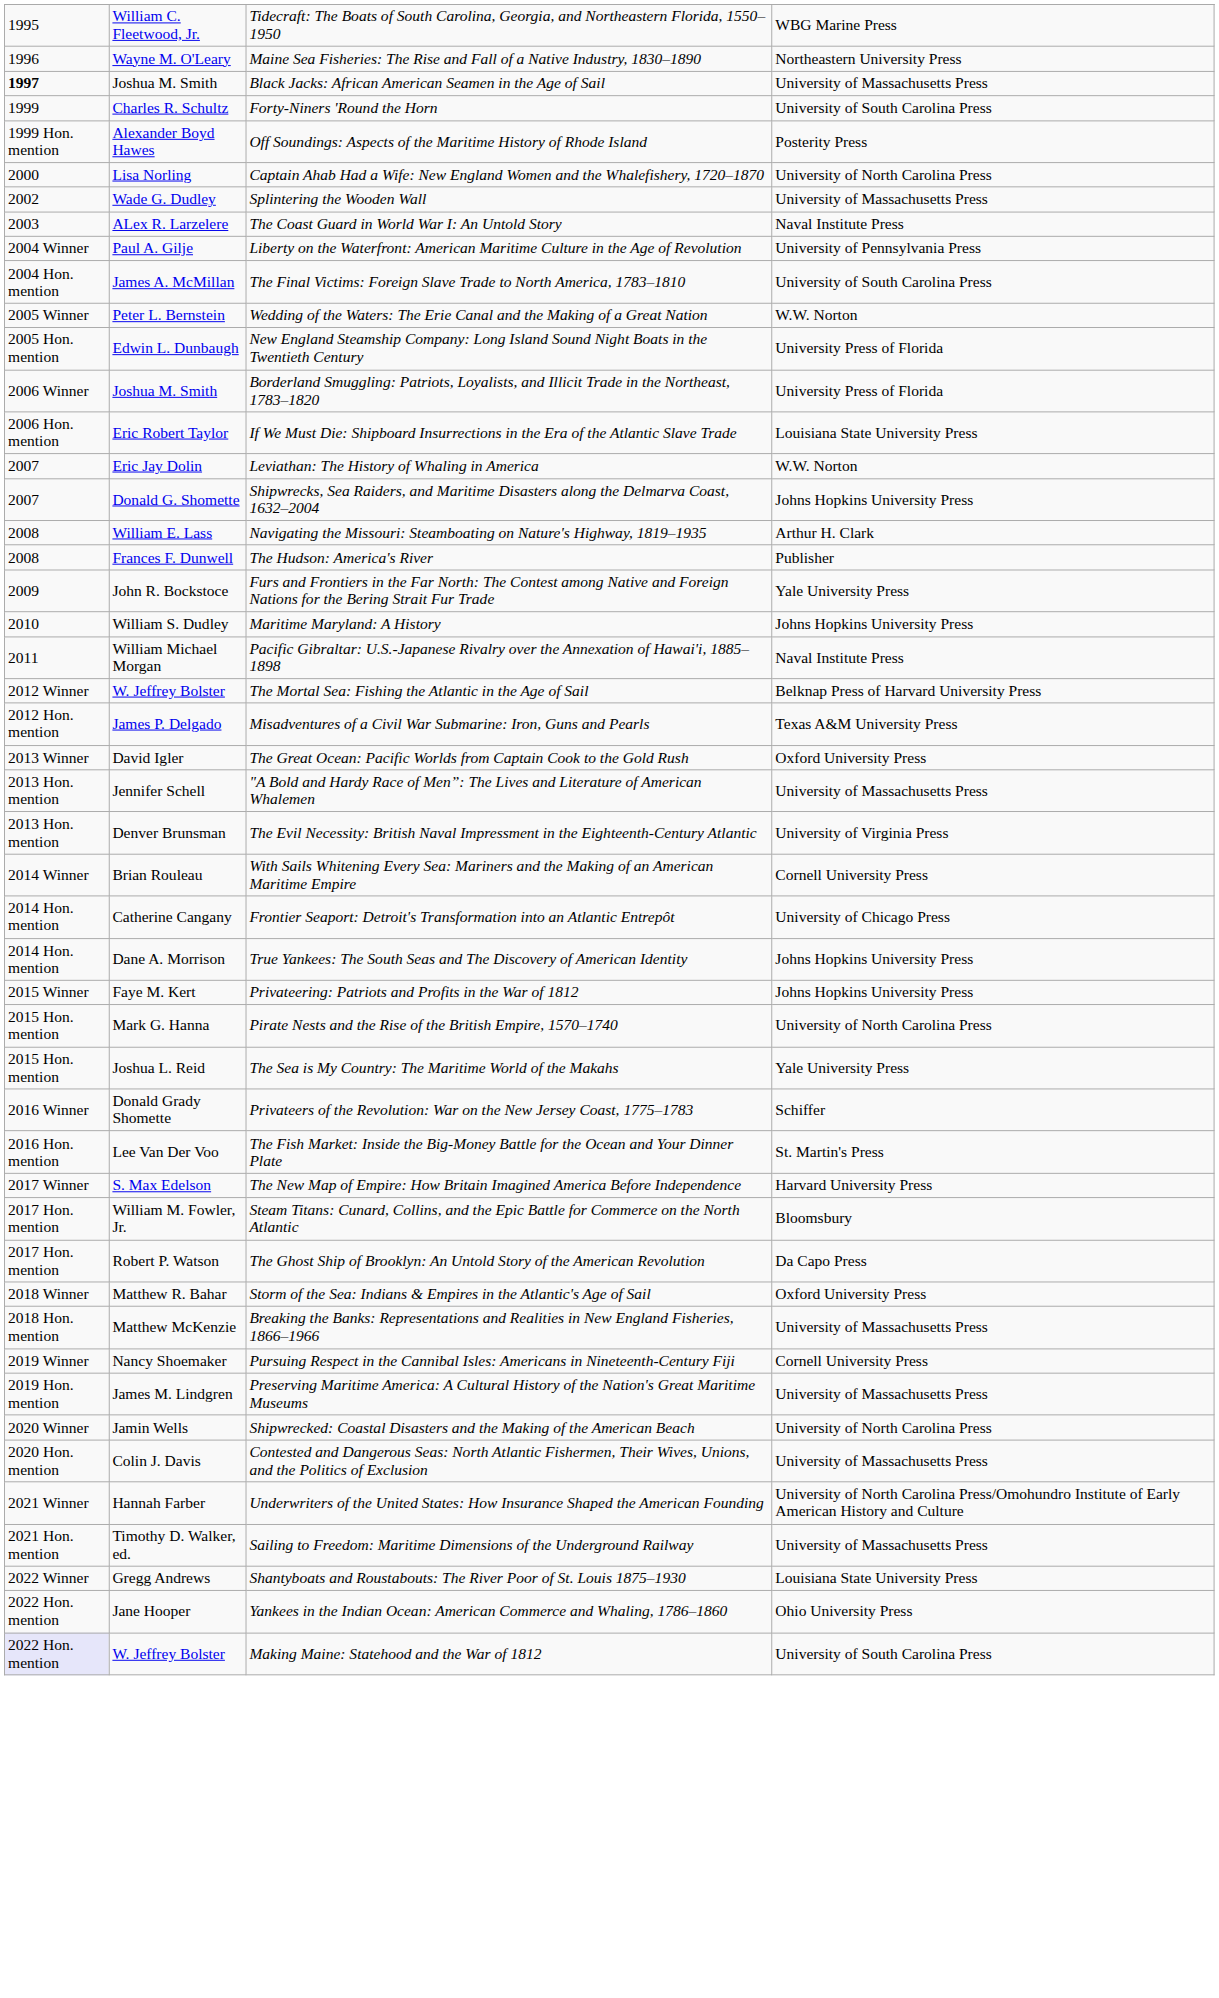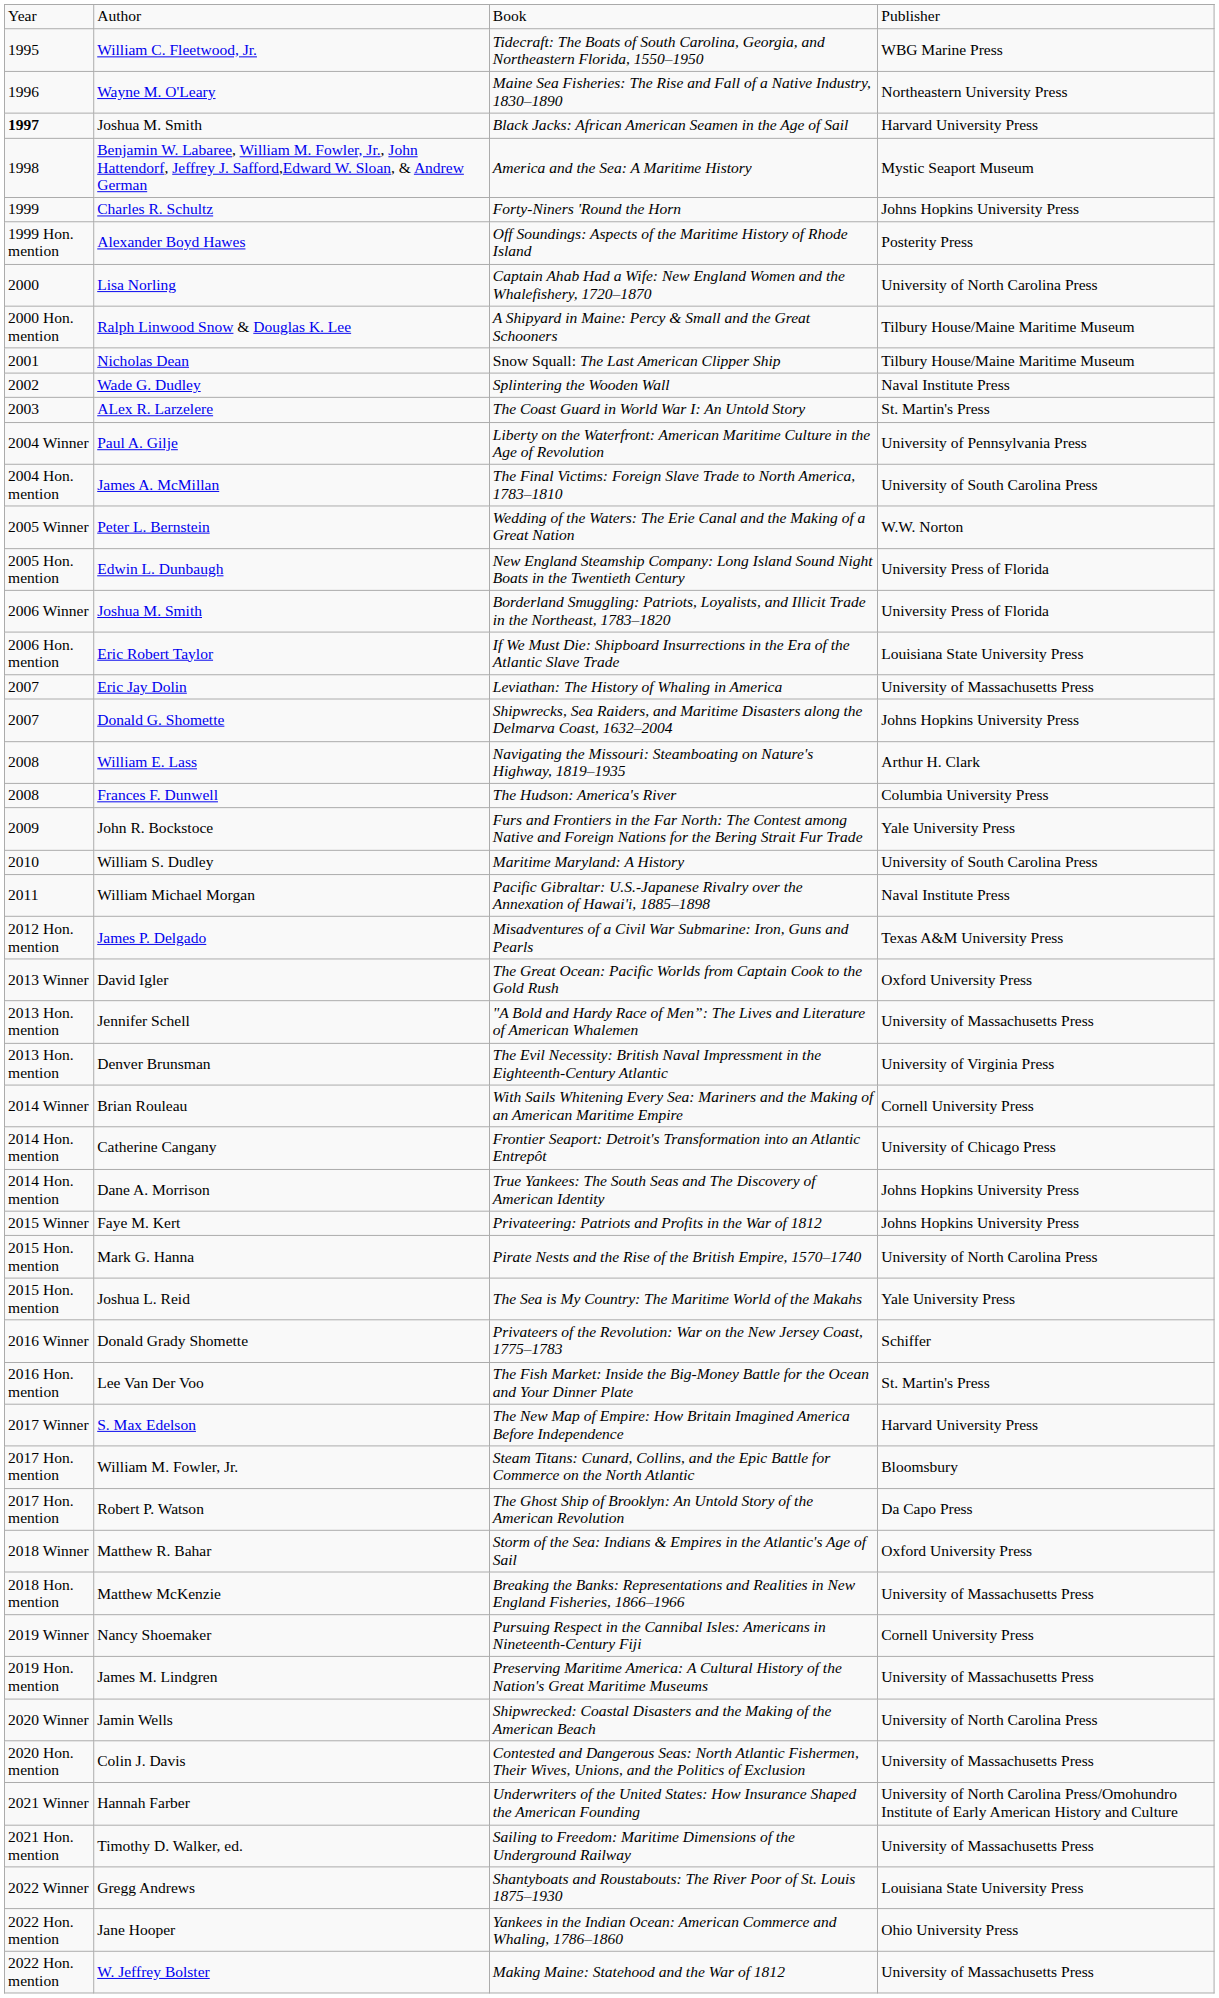+ row: Year | Author | Book | Publisher
Black Jacks: African American Seamen in the Age of Sail | column 4: University of Massachusetts Press -> Harvard University Press
+ row: 1998 | Benjamin W. Labaree, William M. Fowler, Jr., John Hattendorf, Jeffrey J. Safford,Edward W. Sloan, & Andrew German | America and the Sea: A Maritime History | Mystic Seaport Museum
Forty-Niners 'Round the Horn | column 4: University of South Carolina Press -> Johns Hopkins University Press
+ row: 2000 Hon. mention | Ralph Linwood Snow & Douglas K. Lee | A Shipyard in Maine: Percy & Small and the Great Schooners | Tilbury House/Maine Maritime Museum
+ row: 2001 | Nicholas Dean | Snow Squall: The Last American Clipper Ship | Tilbury House/Maine Maritime Museum
Splintering the Wooden Wall | column 4: University of Massachusetts Press -> Naval Institute Press
The Coast Guard in World War I: An Untold Story | column 4: Naval Institute Press -> St. Martin's Press
Leviathan: The History of Whaling in America | column 4: W.W. Norton -> University of Massachusetts Press
The Hudson: America's River | column 4: Publisher -> Columbia University Press
Maritime Maryland: A History | column 4: Johns Hopkins University Press -> University of South Carolina Press
- row: 2012 Winner | W. Jeffrey Bolster | The Mortal Sea: Fishing the Atlantic in the Age of Sail | Belknap Press of Harvard University Press
Making Maine: Statehood and the War of 1812 | column 1: lavender background -> no background
Making Maine: Statehood and the War of 1812 | column 4: University of South Carolina Press -> University of Massachusetts Press
